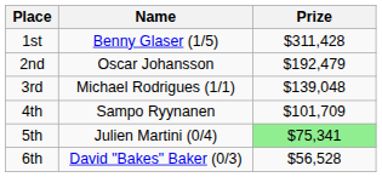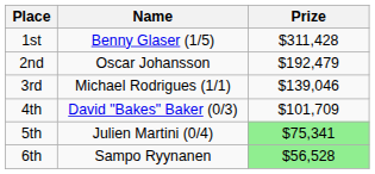3rd | Prize: $139,048 -> $139,046
4th | Name: Sampo Ryynanen -> David "Bakes" Baker (0/3)
6th | Name: David "Bakes" Baker (0/3) -> Sampo Ryynanen
6th | Prize: no background -> lightgreen background
